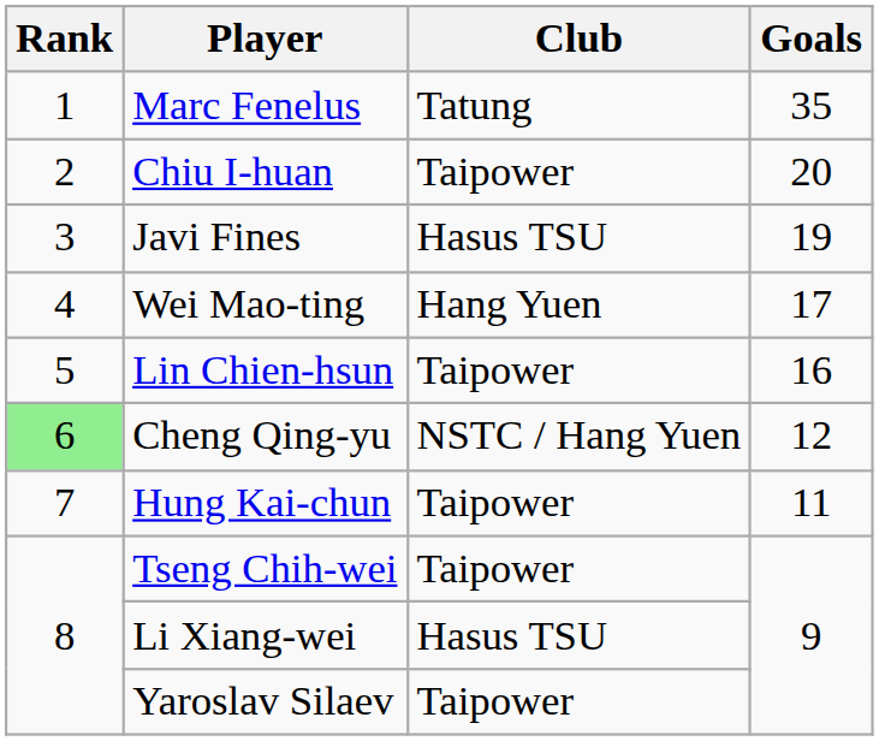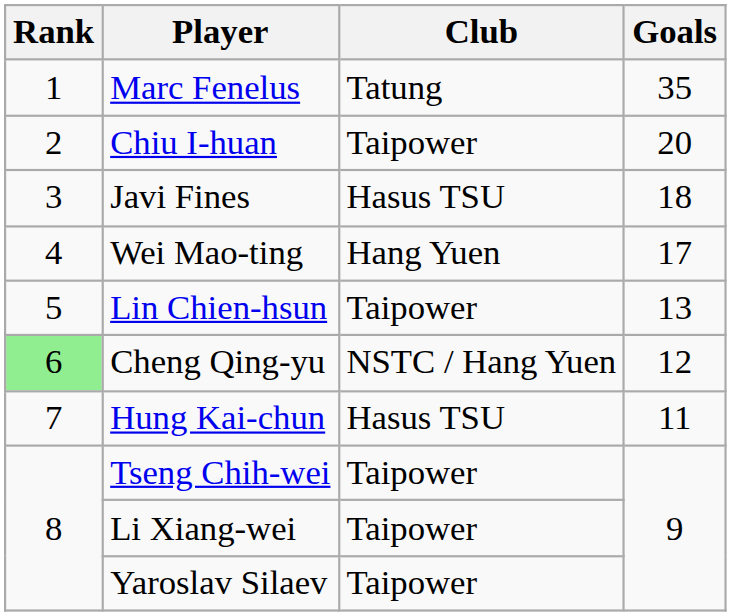Javi Fines | Goals: 19 -> 18
Lin Chien-hsun | Goals: 16 -> 13
Hung Kai-chun | Club: Taipower -> Hasus TSU
Li Xiang-wei | Club: Hasus TSU -> Taipower
